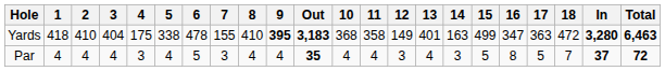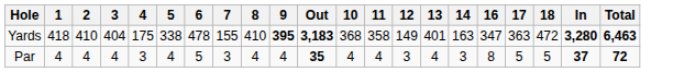- column: 15 | 499 | 5
Par | 18: 7 -> 5
